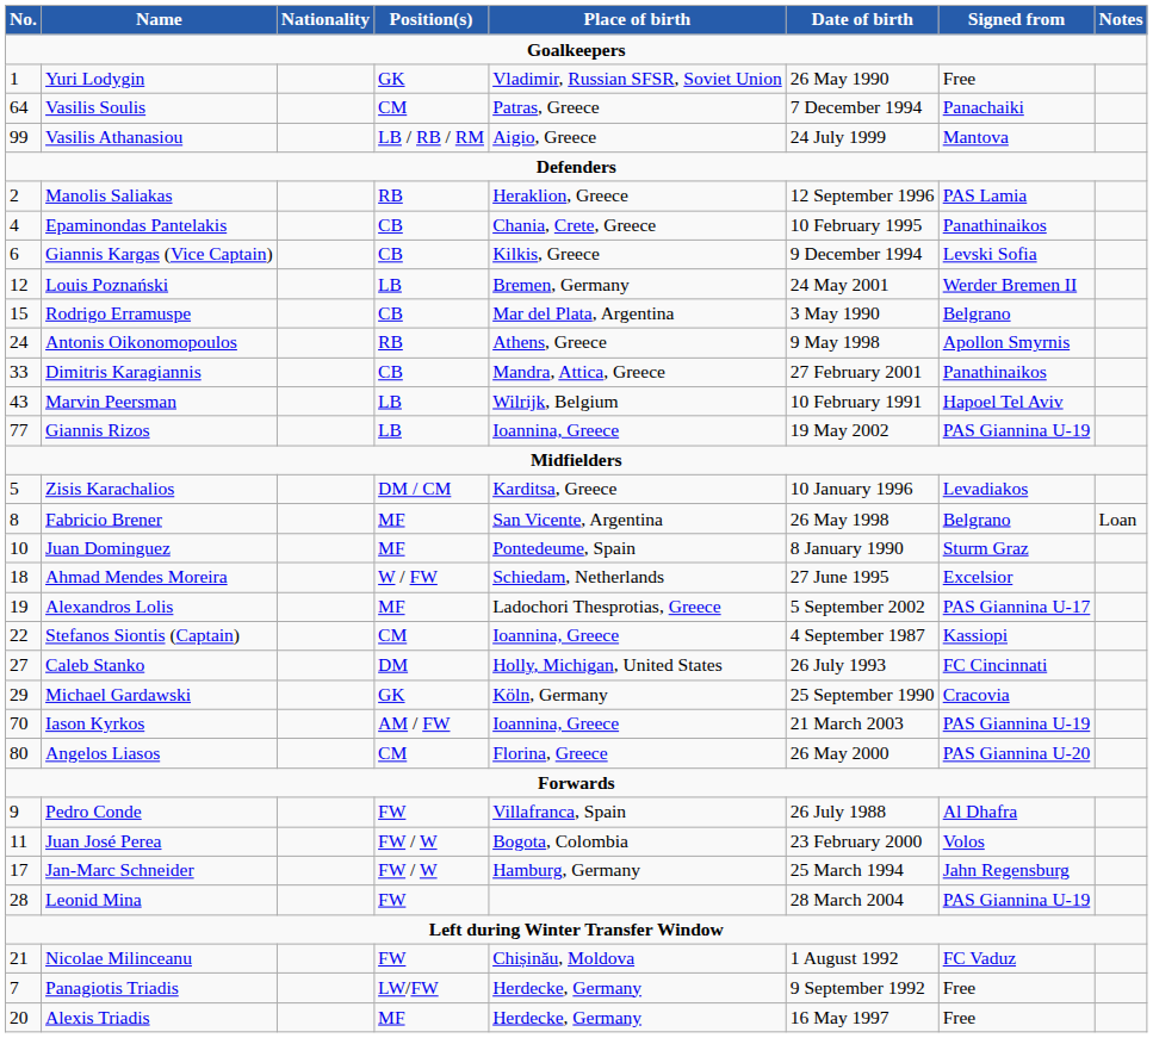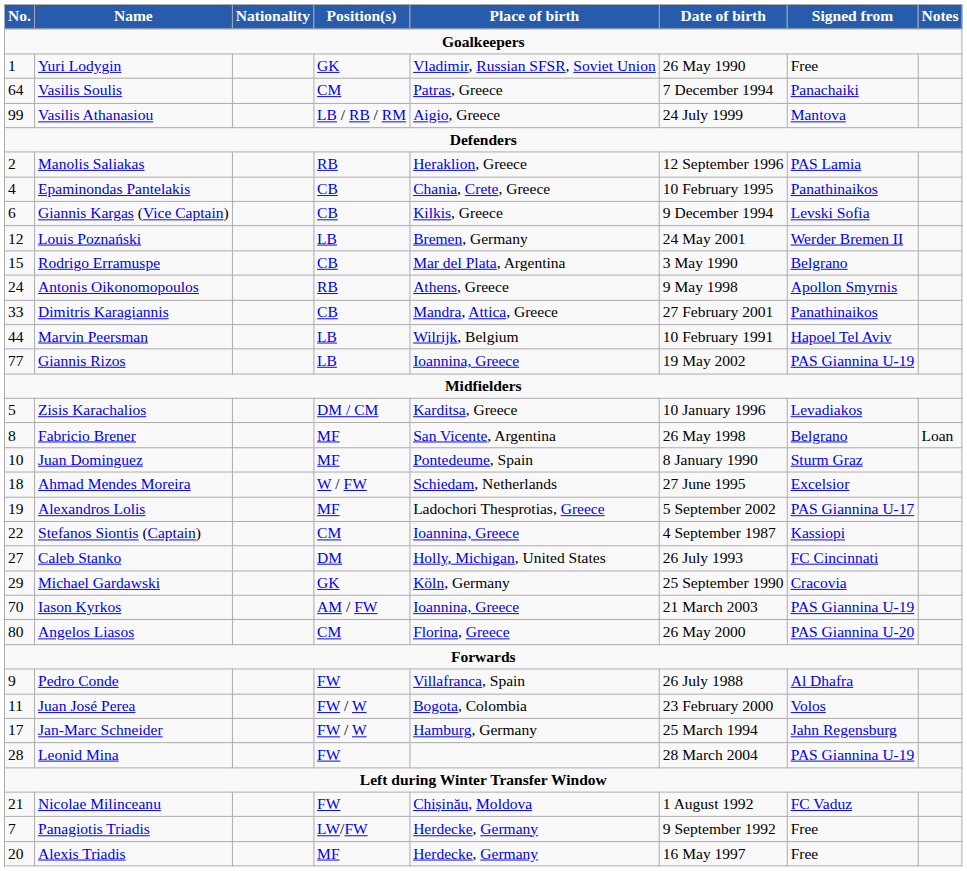Marvin Peersman | No.: 43 -> 44
